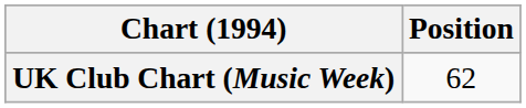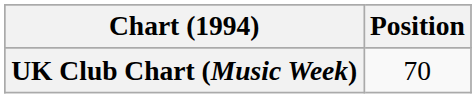UK Club Chart (Music Week) | Position: 62 -> 70
